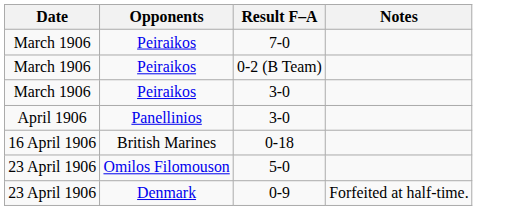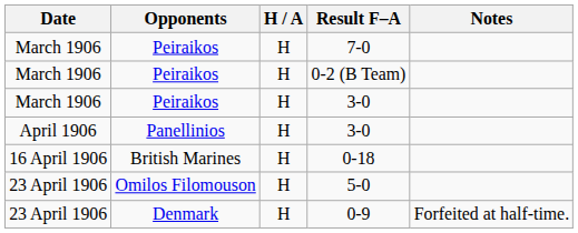+ column: H / A | H | H | H | H | H | H | H
